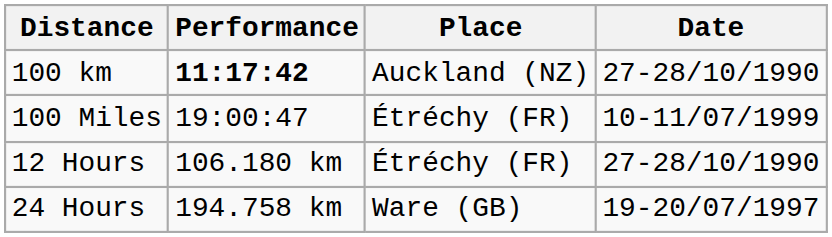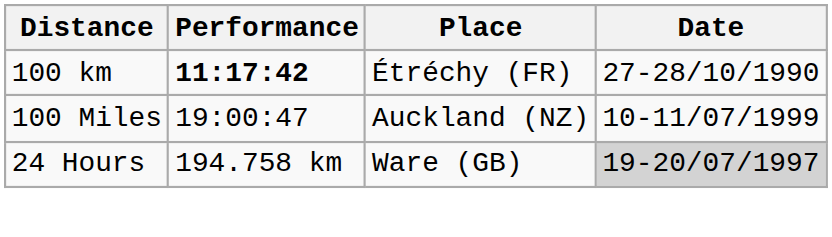100 km | Place: Auckland (NZ) -> Étréchy (FR)
100 Miles | Place: Étréchy (FR) -> Auckland (NZ)
- row: 12 Hours | 106.180 km | Étréchy (FR) | 27-28/10/1990
24 Hours | Date: no background -> lightgrey background
